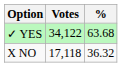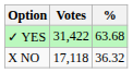✓ YES | Votes: 34,122 -> 31,422
